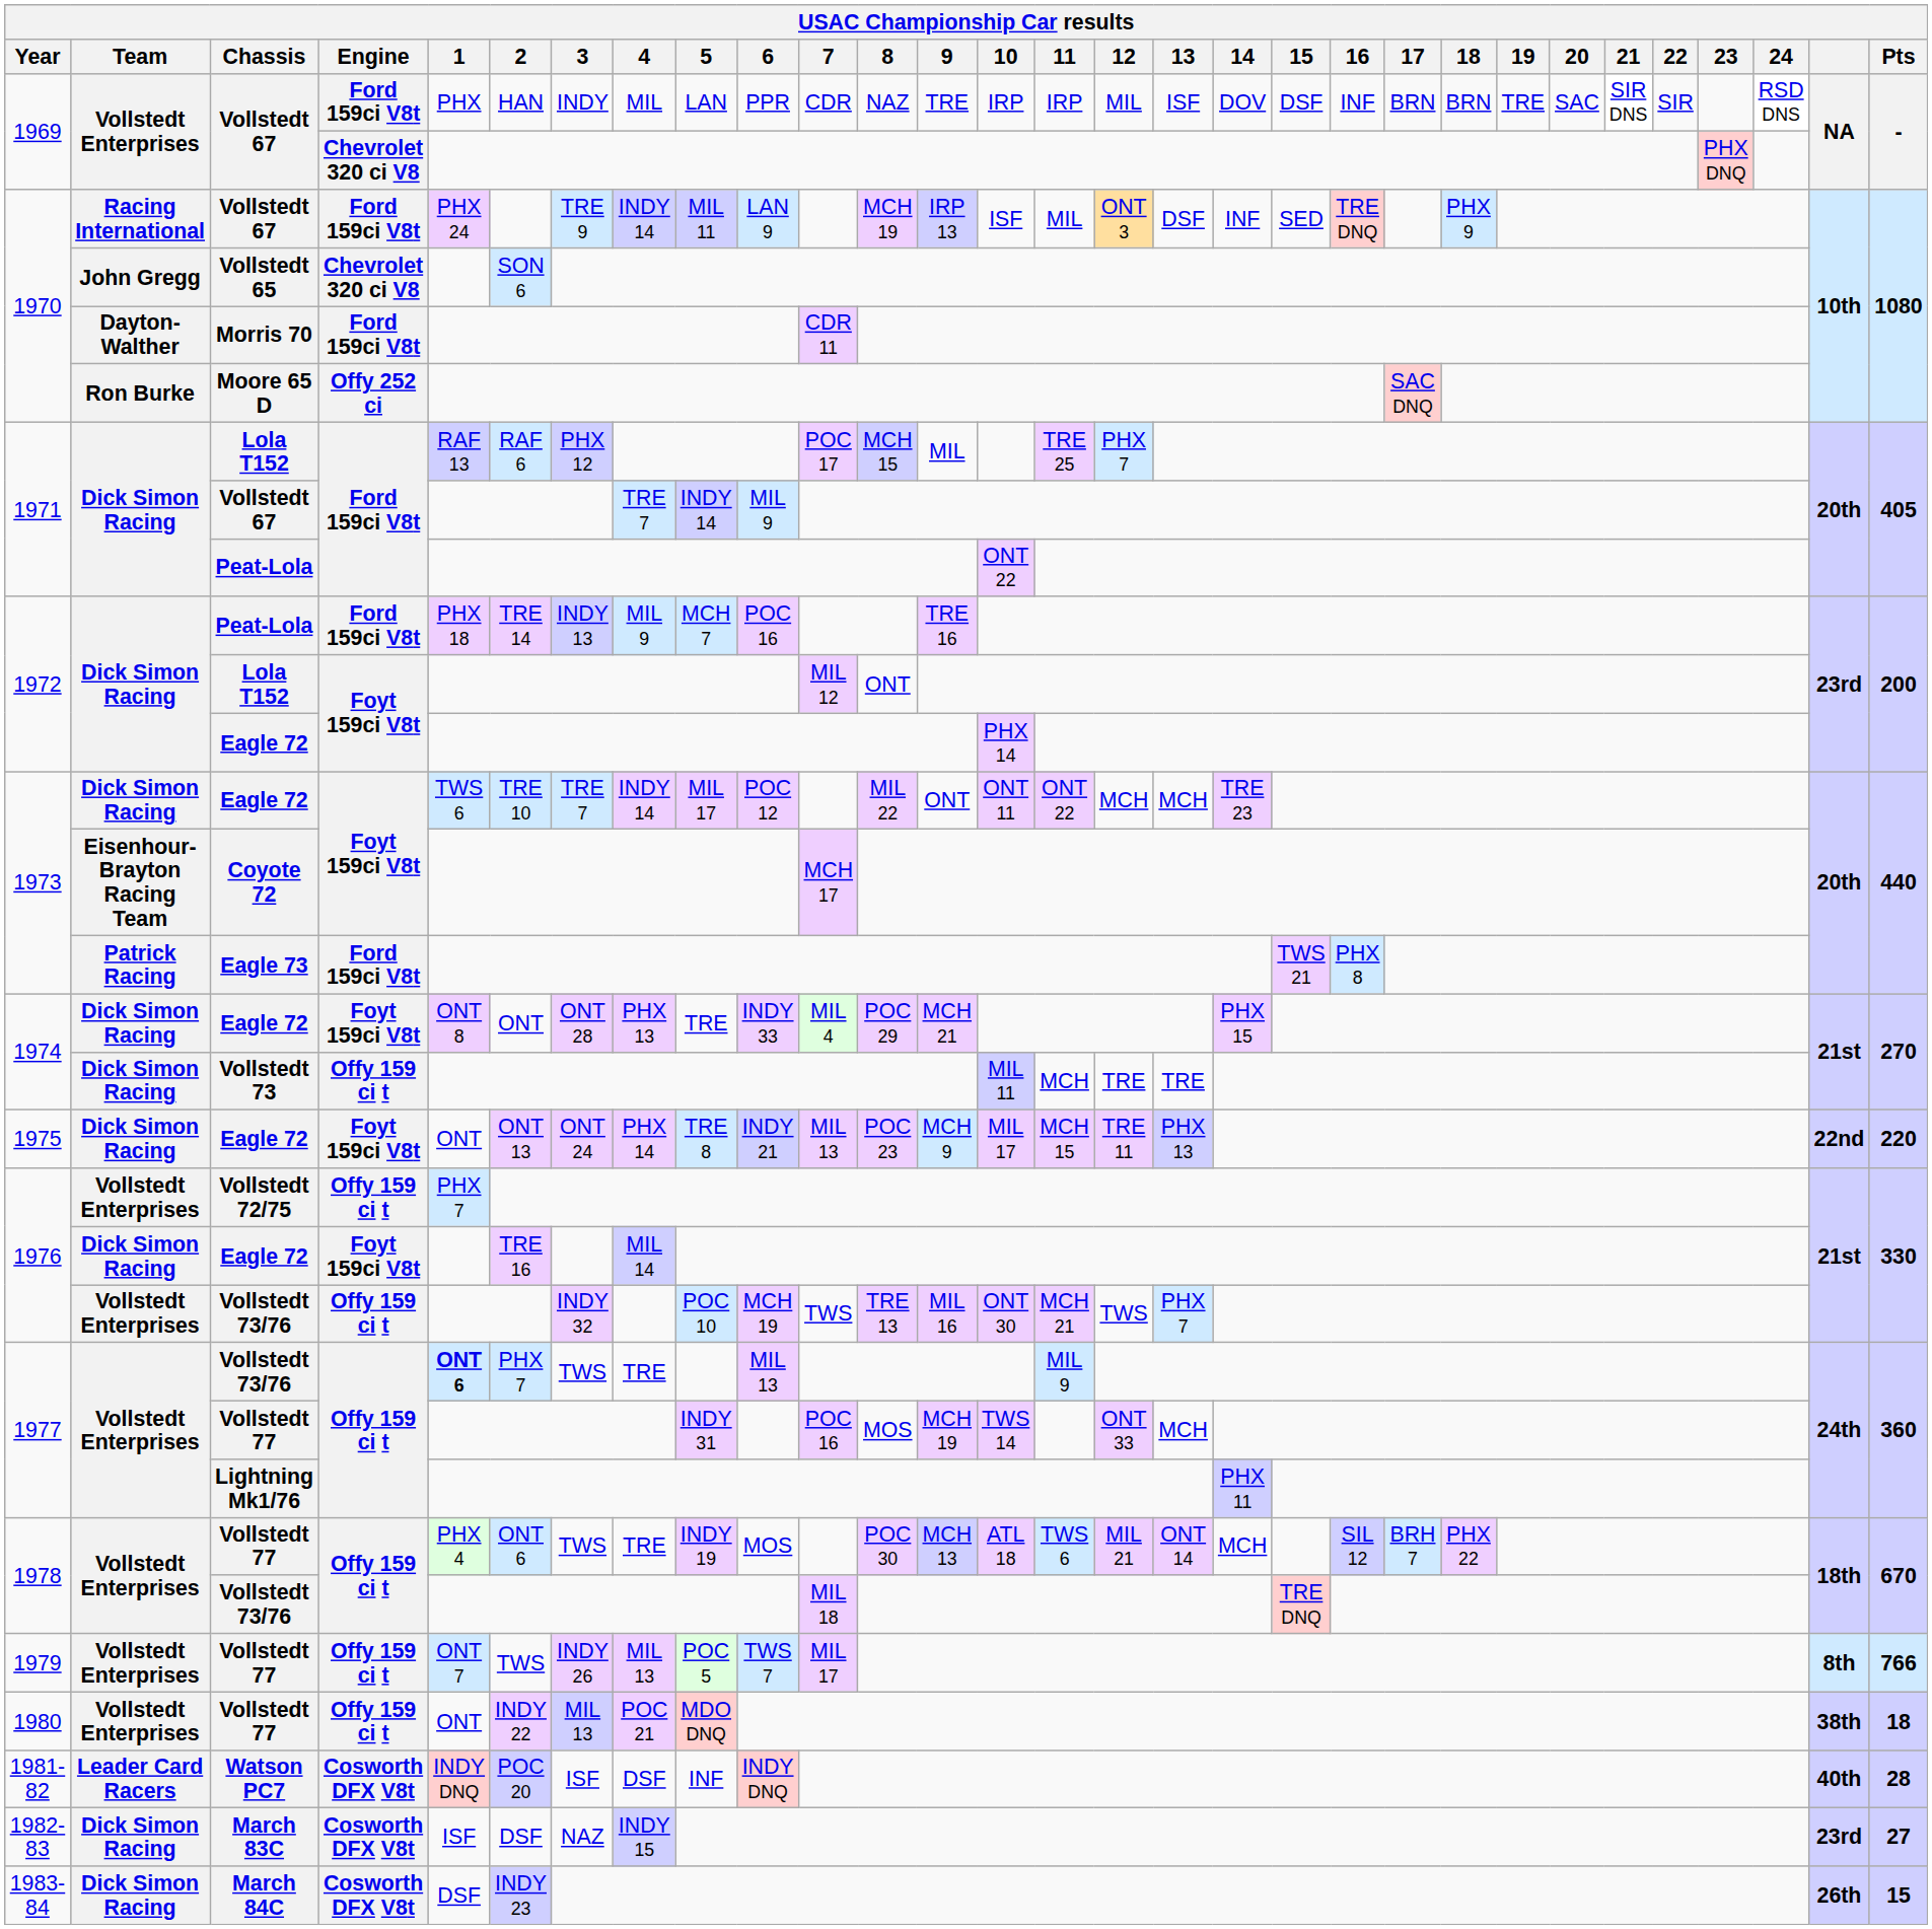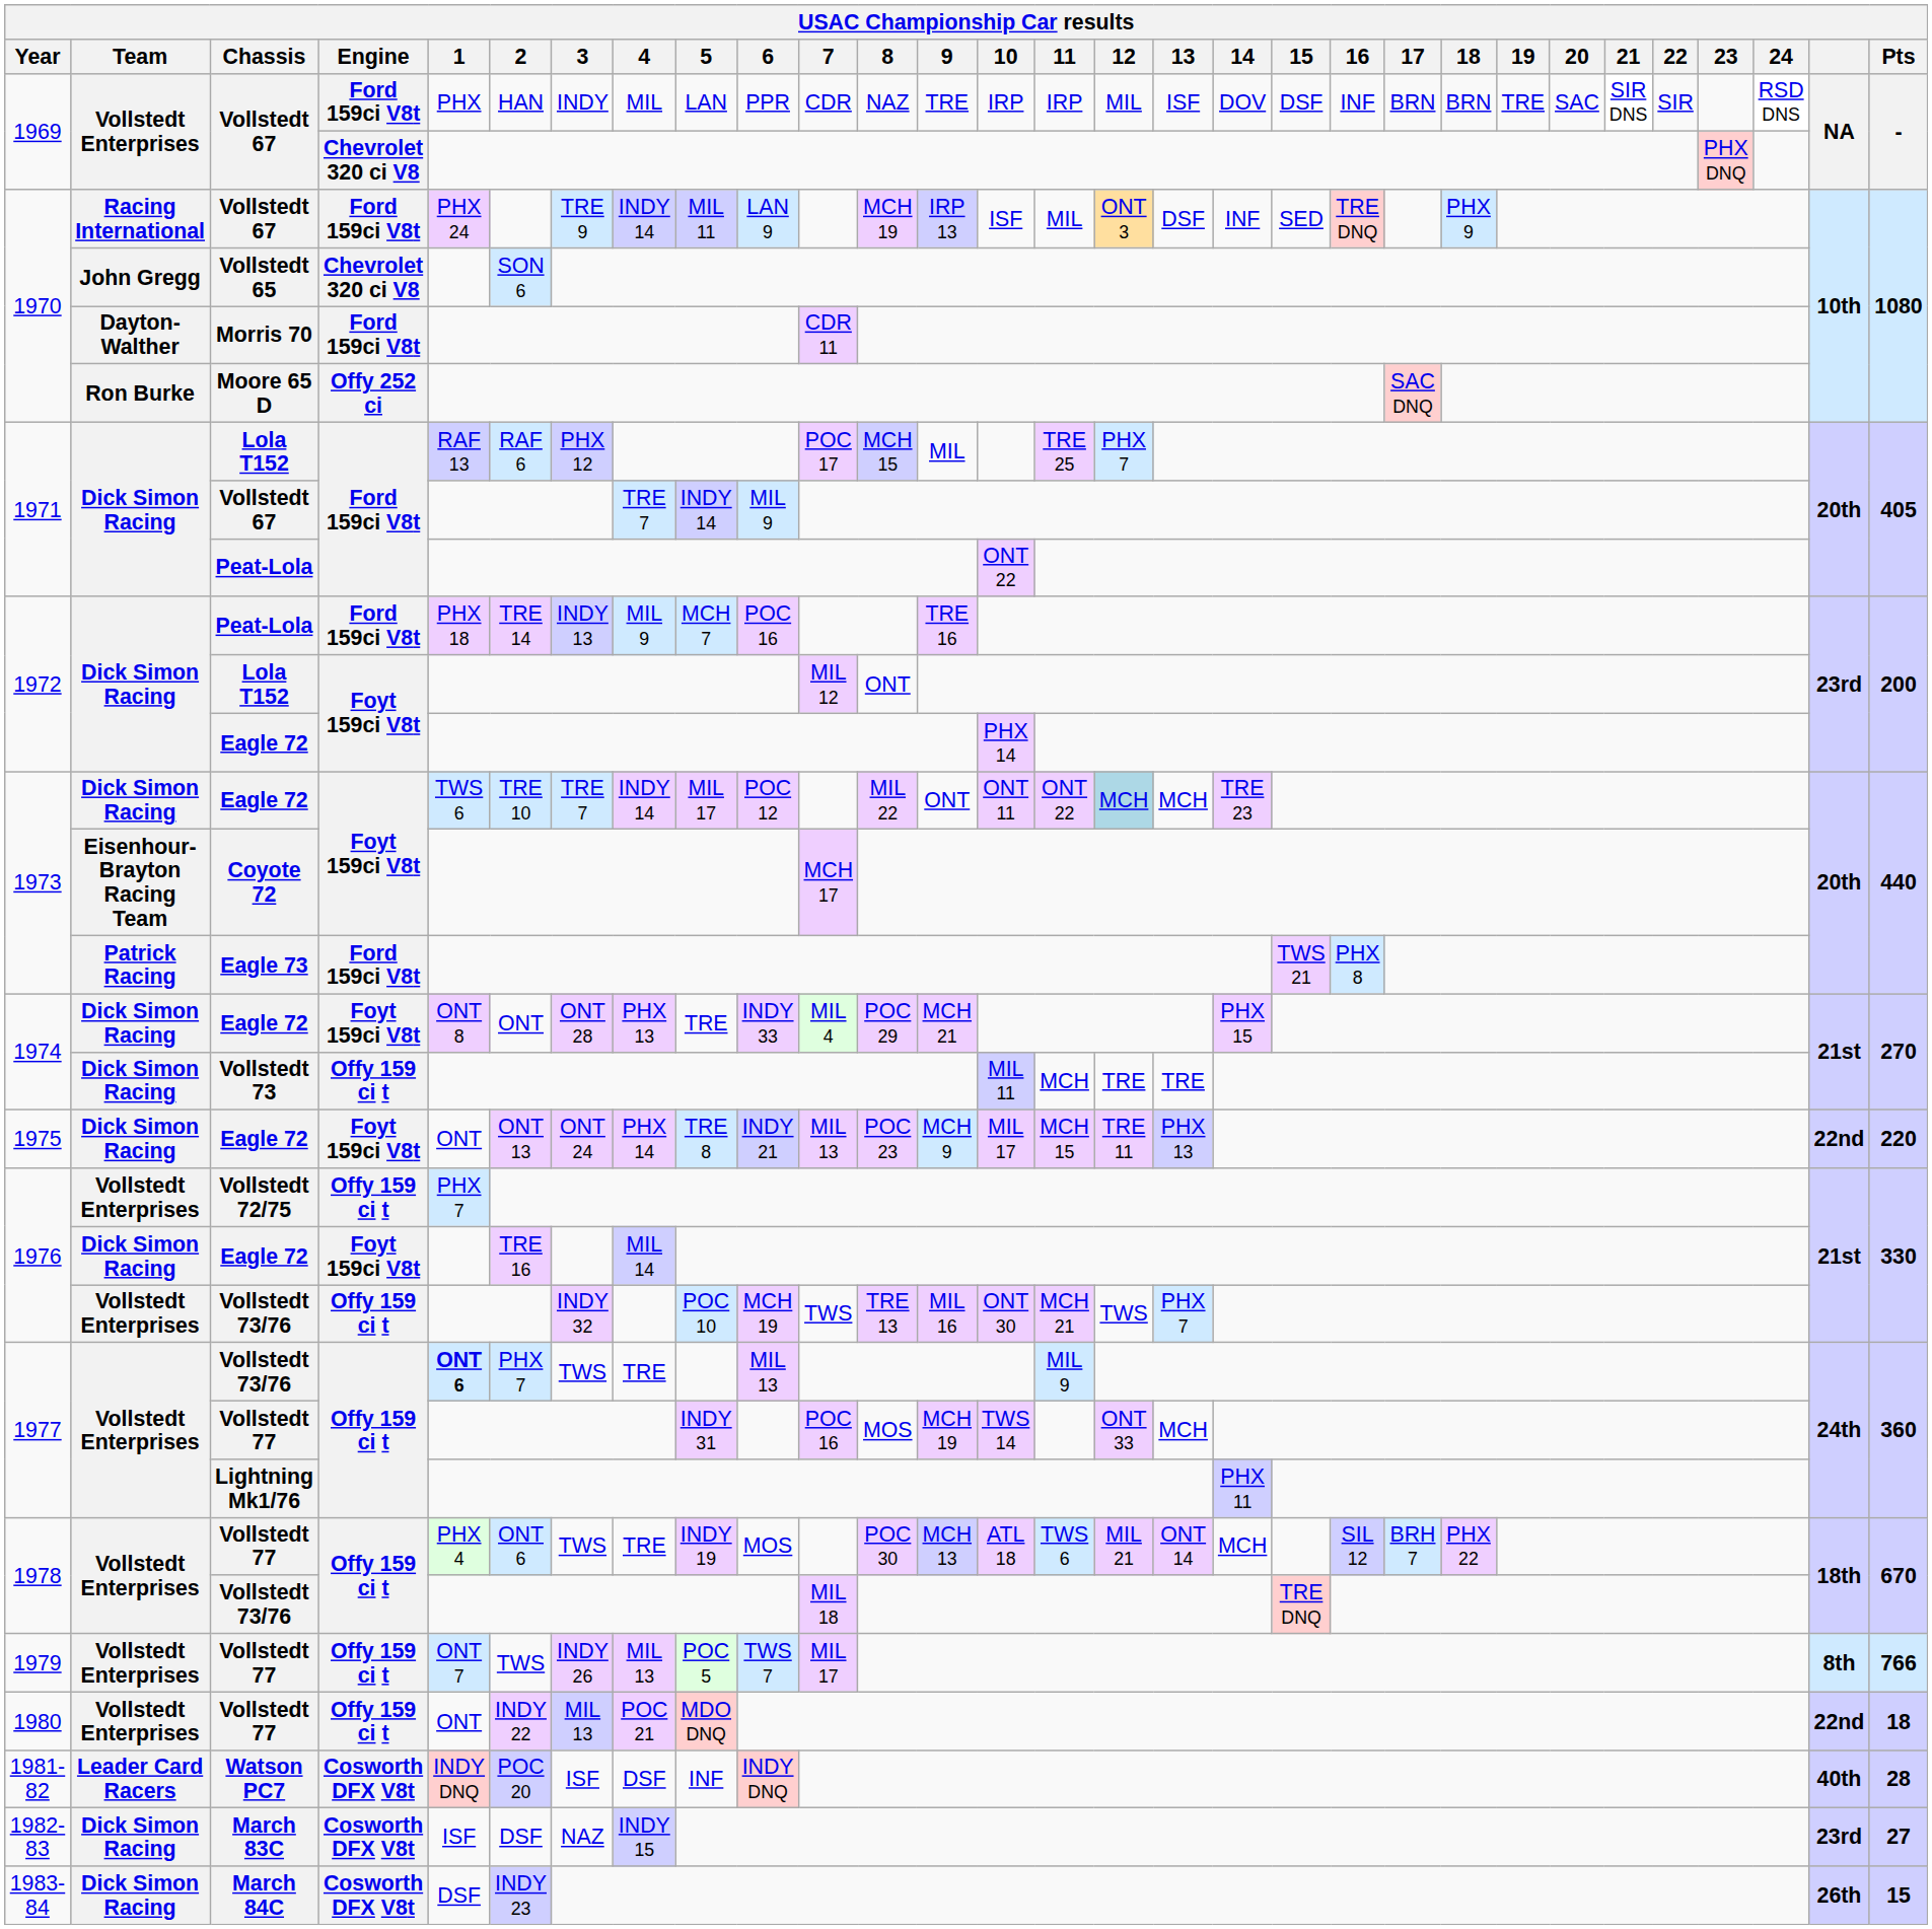1973 / Eagle 72 | 12: no background -> lightblue background
1980 / Vollstedt 77 | column 29: 38th -> 22nd
